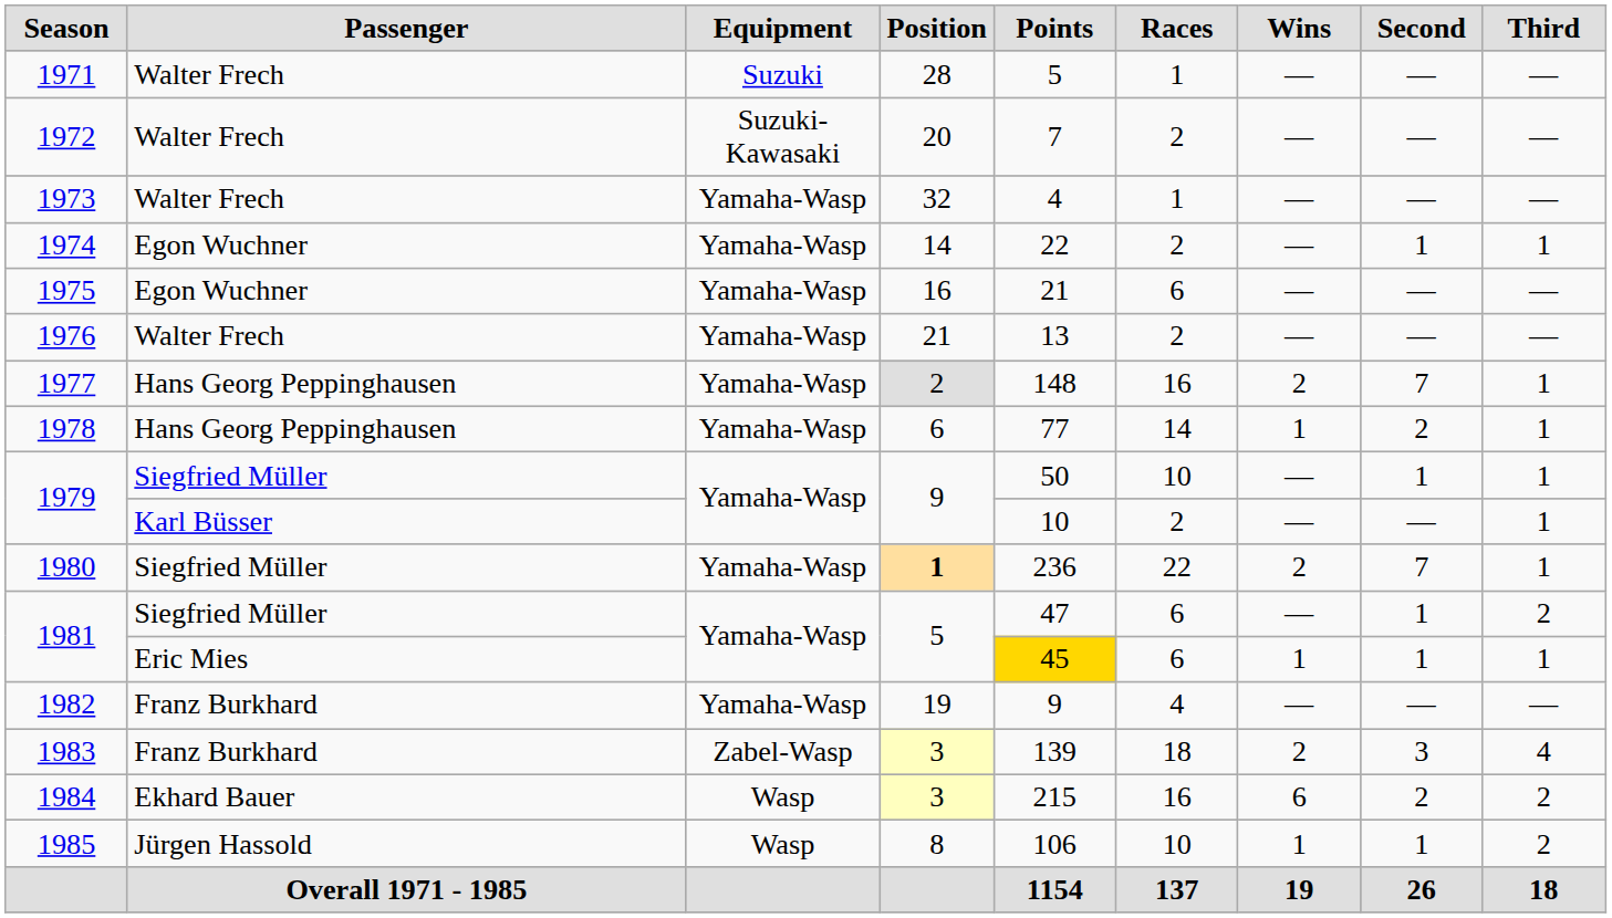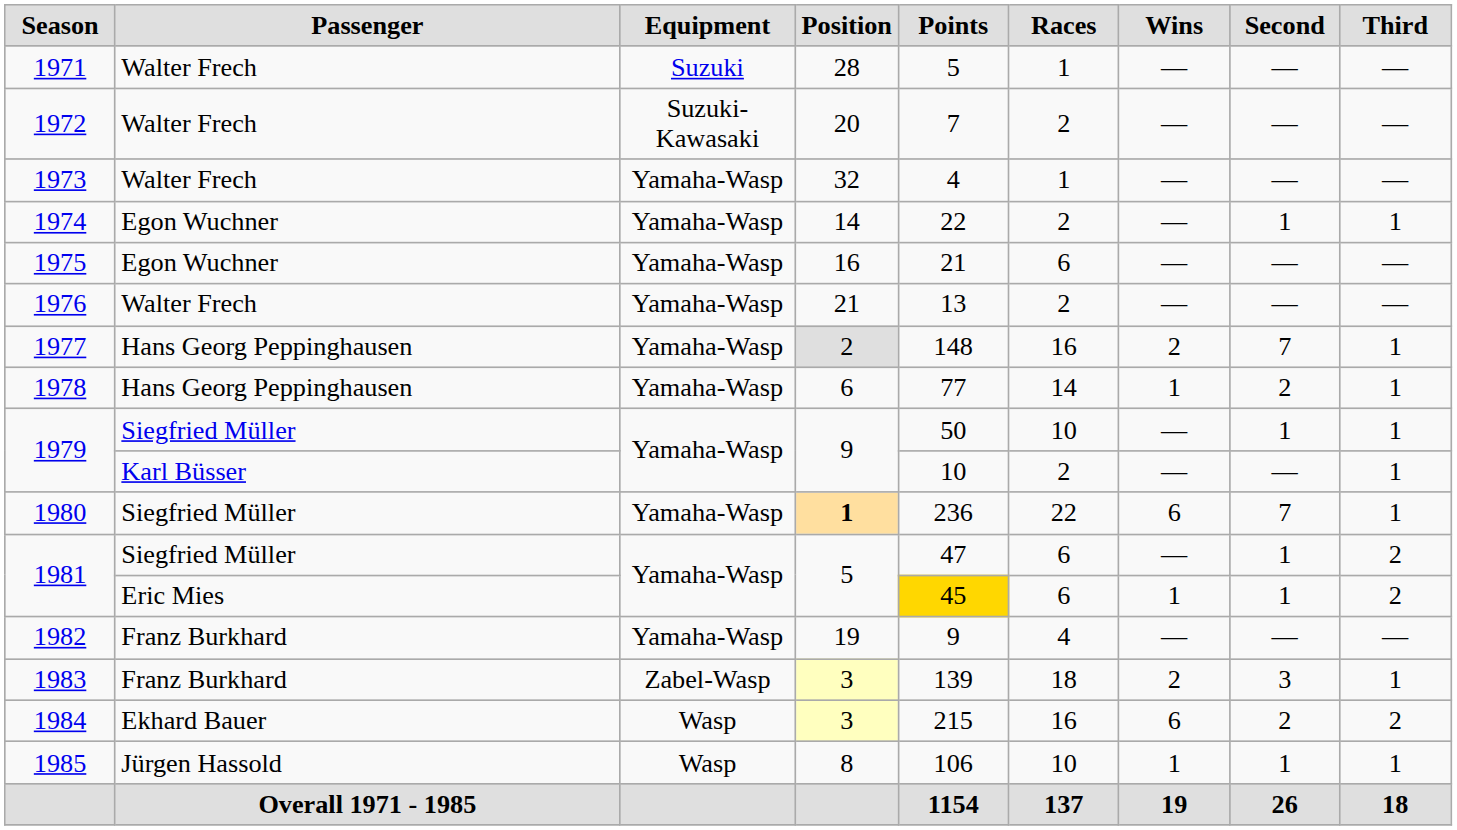1980 | Wins: 2 -> 6
1981 / Eric Mies | Third: 1 -> 2
1983 | Third: 4 -> 1
1985 | Third: 2 -> 1
